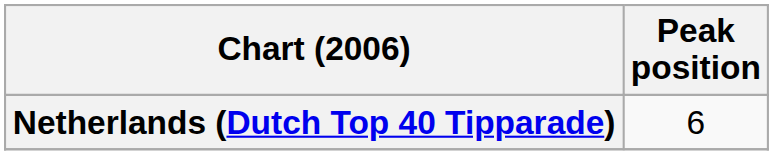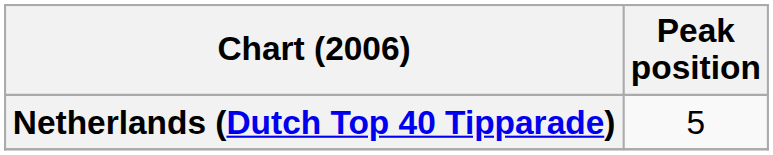Netherlands (Dutch Top 40 Tipparade) | Peak position: 6 -> 5
